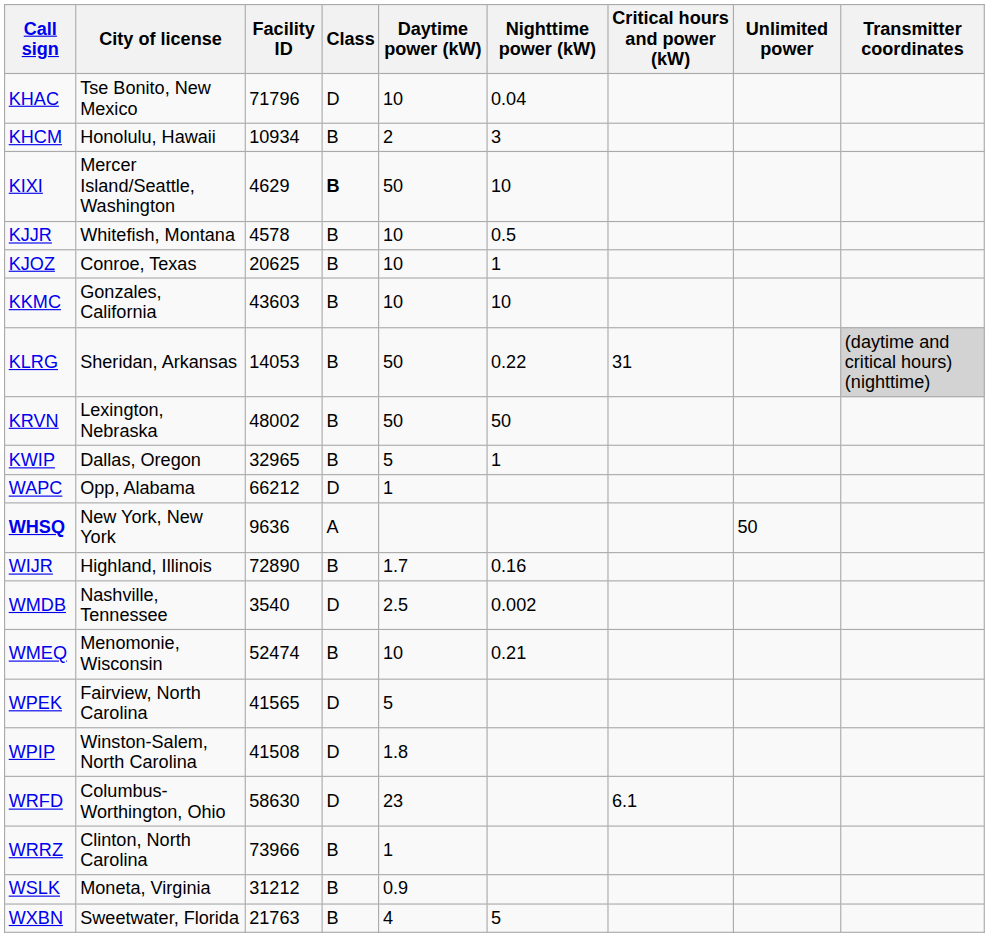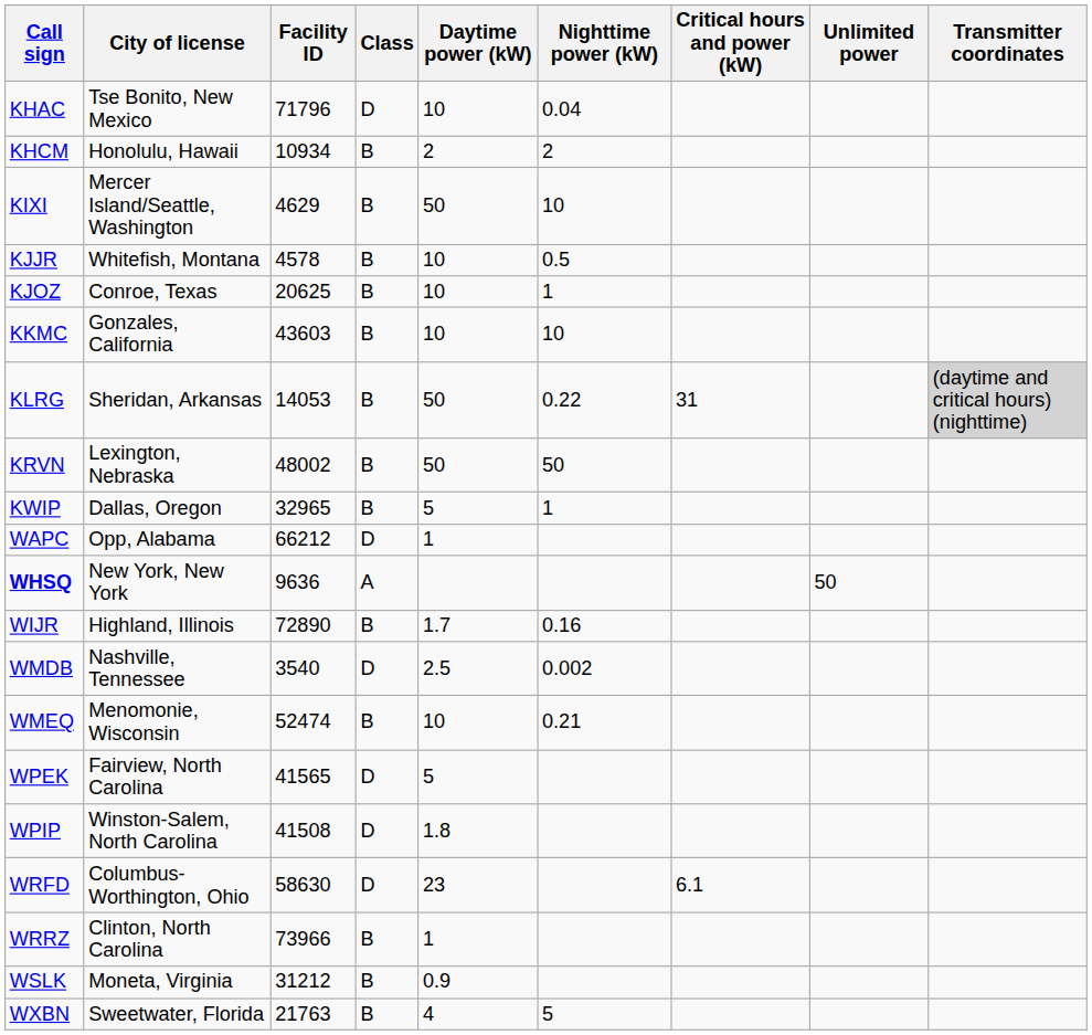KHCM | Nighttime power (kW): 3 -> 2
KIXI | Class: bold -> normal
